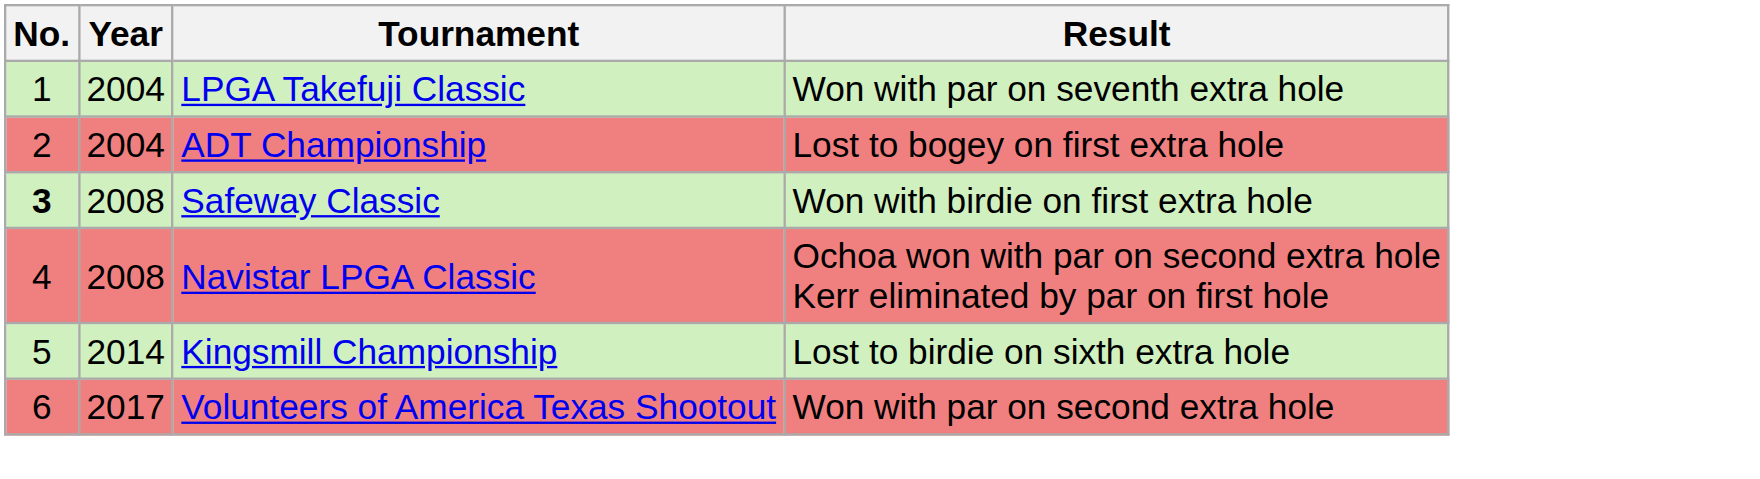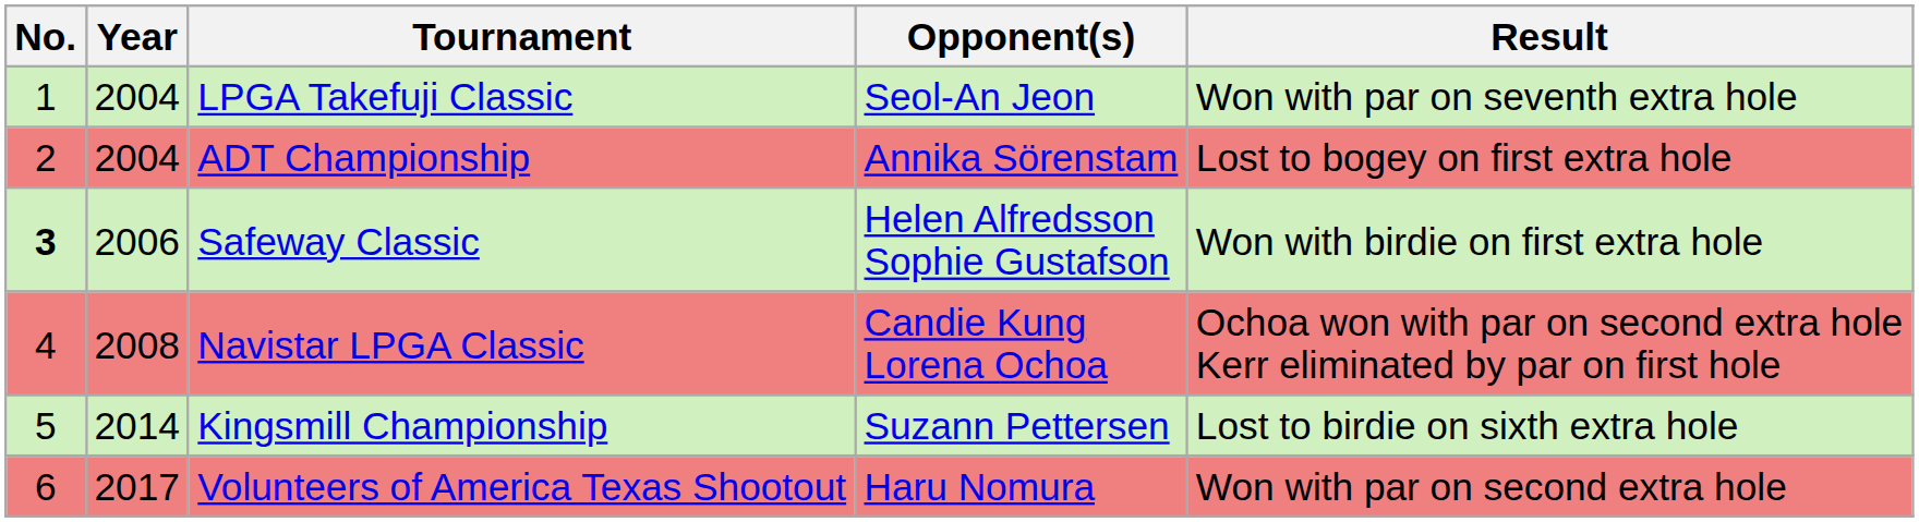+ column: Opponent(s) | Seol-An Jeon | Annika Sörenstam | Helen Alfredsson Sophie Gustafson | Candie Kung Lorena Ochoa | Suzann Pettersen | Haru Nomura
Safeway Classic | Year: 2008 -> 2006
